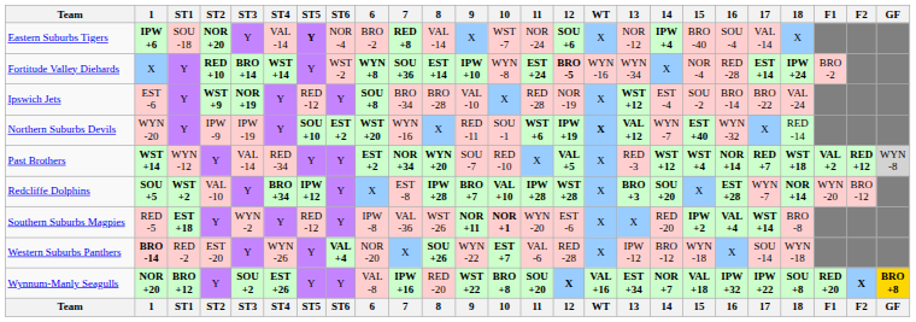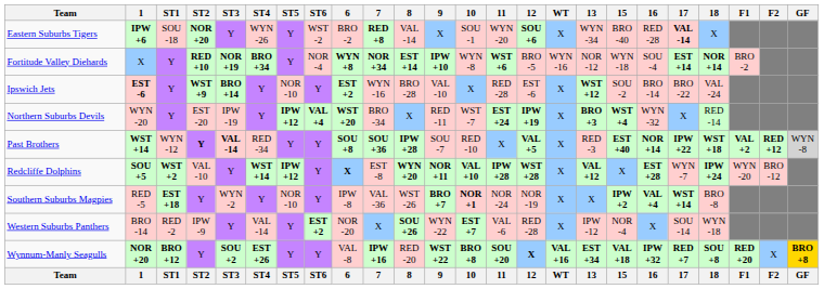- column: 14 | IPW +4 | X | EST -4 | WYN -7 | WST +12 | SOU +20 | RED -20 | BRO -12 | NOR +7 | 14
Eastern Suburbs Tigers | ST4: VAL -14 -> WYN -26
Eastern Suburbs Tigers | ST5: bold -> normal
Eastern Suburbs Tigers | ST6: NOR -4 -> WST -2
Eastern Suburbs Tigers | 10: WST -7 -> SOU -1
Eastern Suburbs Tigers | 11: NOR -24 -> WYN -20
Eastern Suburbs Tigers | 13: NOR -12 -> WYN -34
Eastern Suburbs Tigers | 16: SOU -4 -> RED -28
Eastern Suburbs Tigers | 17: normal -> bold
Fortitude Valley Diehards | ST3: BRO +14 -> NOR +19
Fortitude Valley Diehards | ST4: WST +14 -> BRO +34
Fortitude Valley Diehards | ST6: WST -2 -> NOR -4
Fortitude Valley Diehards | 7: SOU +36 -> NOR +34
Fortitude Valley Diehards | 11: EST +24 -> WST +6
Fortitude Valley Diehards | 12: bold -> normal
Fortitude Valley Diehards | 13: WYN -34 -> NOR -12
Fortitude Valley Diehards | 15: NOR -4 -> WYN -18
Fortitude Valley Diehards | 16: RED -28 -> SOU -4
Fortitude Valley Diehards | 18: IPW +24 -> NOR +14
Ipswich Jets | 1: normal -> bold
Ipswich Jets | ST3: NOR +19 -> BRO +14
Ipswich Jets | ST5: RED -12 -> NOR -10
Ipswich Jets | 6: SOU +8 -> EST +2
Ipswich Jets | 7: BRO -34 -> WYN -16
Ipswich Jets | 12: NOR -19 -> EST -6
Northern Suburbs Devils | ST2: IPW -9 -> EST -20
Northern Suburbs Devils | ST5: SOU +10 -> IPW +12
Northern Suburbs Devils | ST6: EST +2 -> VAL +4
Northern Suburbs Devils | 7: WYN -16 -> BRO -34
Northern Suburbs Devils | 10: SOU -1 -> WST -7
Northern Suburbs Devils | 11: WST +6 -> EST +24
Northern Suburbs Devils | WT: bold -> normal
Northern Suburbs Devils | 13: VAL +12 -> BRO +3
Northern Suburbs Devils | 15: EST +40 -> WST +4
Past Brothers | ST2: normal -> bold
Past Brothers | ST3: normal -> bold
Past Brothers | 6: EST +2 -> SOU +8
Past Brothers | 7: NOR +34 -> SOU +36
Past Brothers | 8: WYN +20 -> IPW +28
Past Brothers | 15: WST +4 -> EST +40
Past Brothers | 17: RED +7 -> IPW +22
Redcliffe Dolphins | ST4: BRO +34 -> WST +14
Redcliffe Dolphins | 6: normal -> bold
Redcliffe Dolphins | 8: IPW +28 -> WYN +20
Redcliffe Dolphins | 9: BRO +7 -> NOR +11
Redcliffe Dolphins | 13: BRO +3 -> VAL +12
Redcliffe Dolphins | 18: NOR +14 -> IPW +24
Southern Suburbs Magpies | ST5: RED -12 -> NOR -10
Southern Suburbs Magpies | 9: NOR +11 -> BRO +7
Southern Suburbs Magpies | 11: WYN -20 -> NOR -24
Southern Suburbs Magpies | 12: EST -6 -> NOR -19
Western Suburbs Panthers | 1: bold -> normal
Western Suburbs Panthers | ST2: EST -20 -> IPW -9
Western Suburbs Panthers | ST4: WYN -26 -> VAL -14
Western Suburbs Panthers | ST6: VAL +4 -> EST +2
Western Suburbs Panthers | 15: WYN -18 -> NOR -4
Wynnum-Manly Seagulls | 17: IPW +22 -> RED +7
Wynnum-Manly Seagulls | F2: bold -> normal
